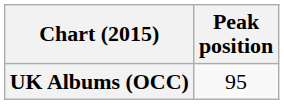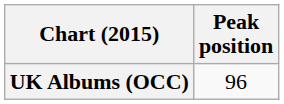UK Albums (OCC) | Peak position: 95 -> 96
